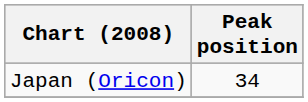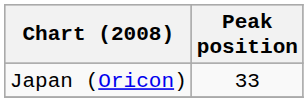Japan (Oricon) | Peak position: 34 -> 33
